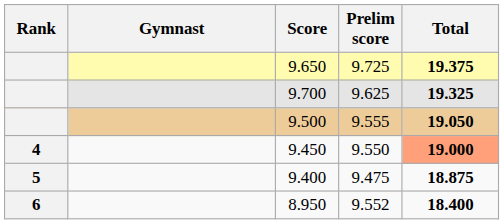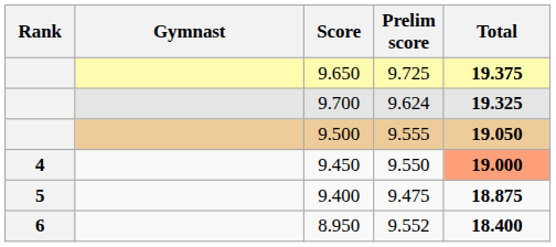9.700 | Prelim score: 9.625 -> 9.624
